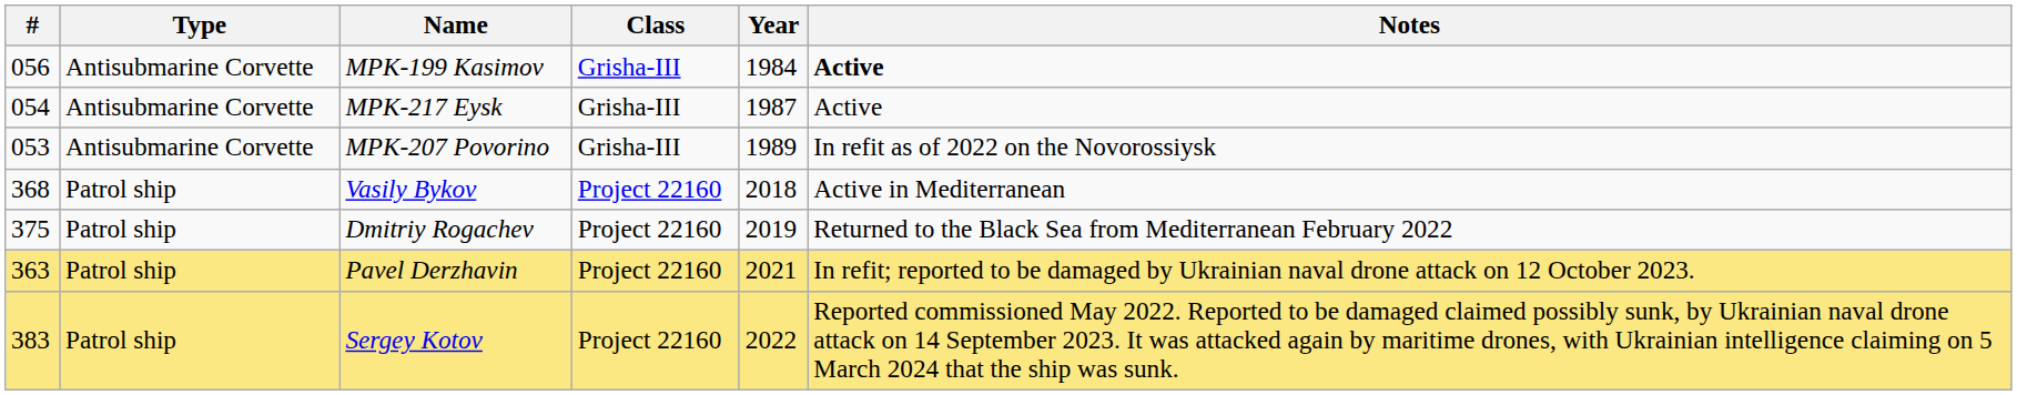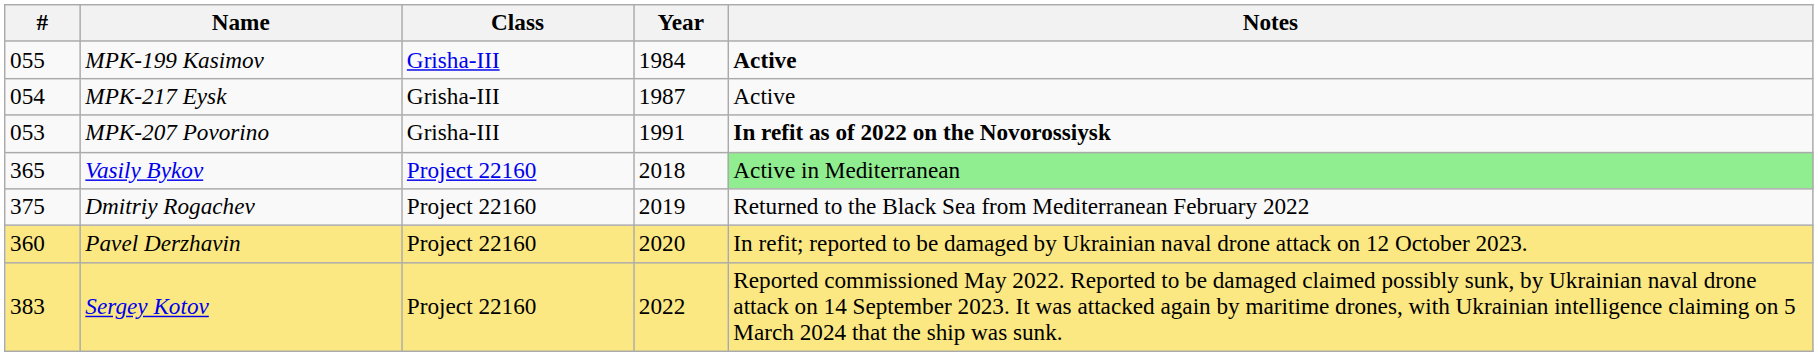- column: Type | Antisubmarine Corvette | Antisubmarine Corvette | Antisubmarine Corvette | Patrol ship | Patrol ship | Patrol ship | Patrol ship
MPK-199 Kasimov | #: 056 -> 055
MPK-207 Povorino | Year: 1989 -> 1991
MPK-207 Povorino | Notes: normal -> bold
Vasily Bykov | #: 368 -> 365
Vasily Bykov | Notes: no background -> lightgreen background
Pavel Derzhavin | #: 363 -> 360
Pavel Derzhavin | Year: 2021 -> 2020
